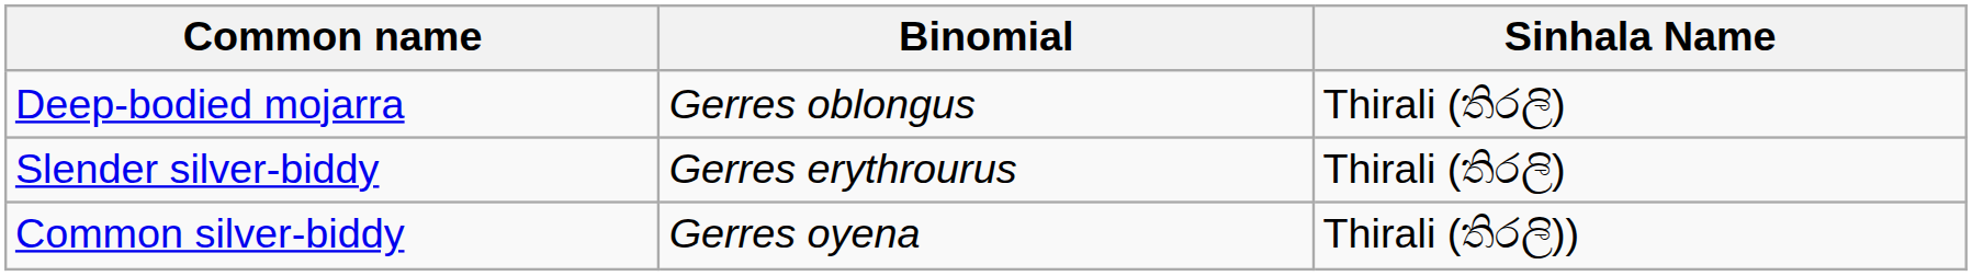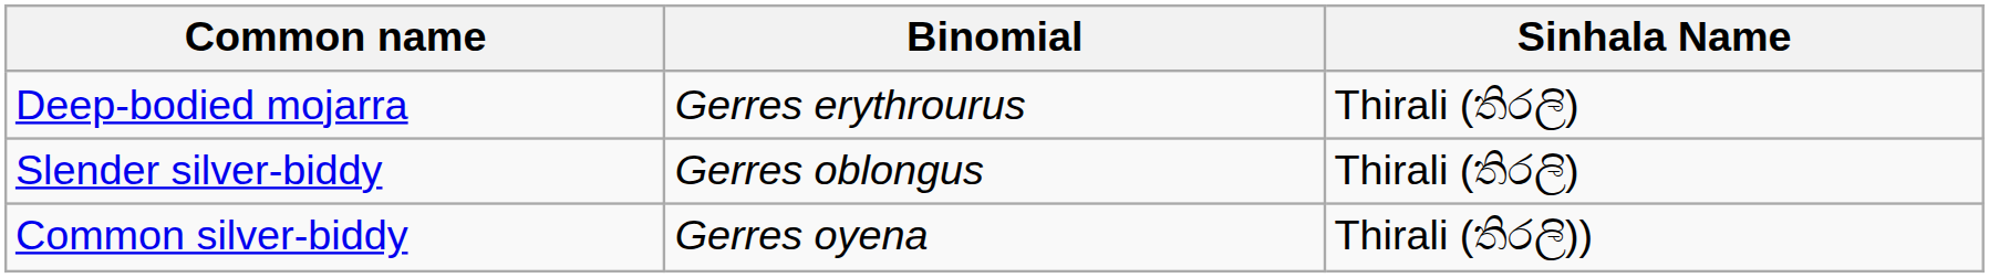Deep-bodied mojarra | Binomial: Gerres oblongus -> Gerres erythrourus
Slender silver-biddy | Binomial: Gerres erythrourus -> Gerres oblongus
